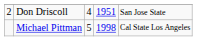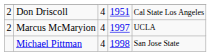Don Driscoll | column 5: San Jose State -> Cal State Los Angeles
+ row: 2 | Marcus McMaryion | 4 | 1997 | UCLA
Michael Pittman | column 3: 5 -> 4
Michael Pittman | column 5: Cal State Los Angeles -> San Jose State
